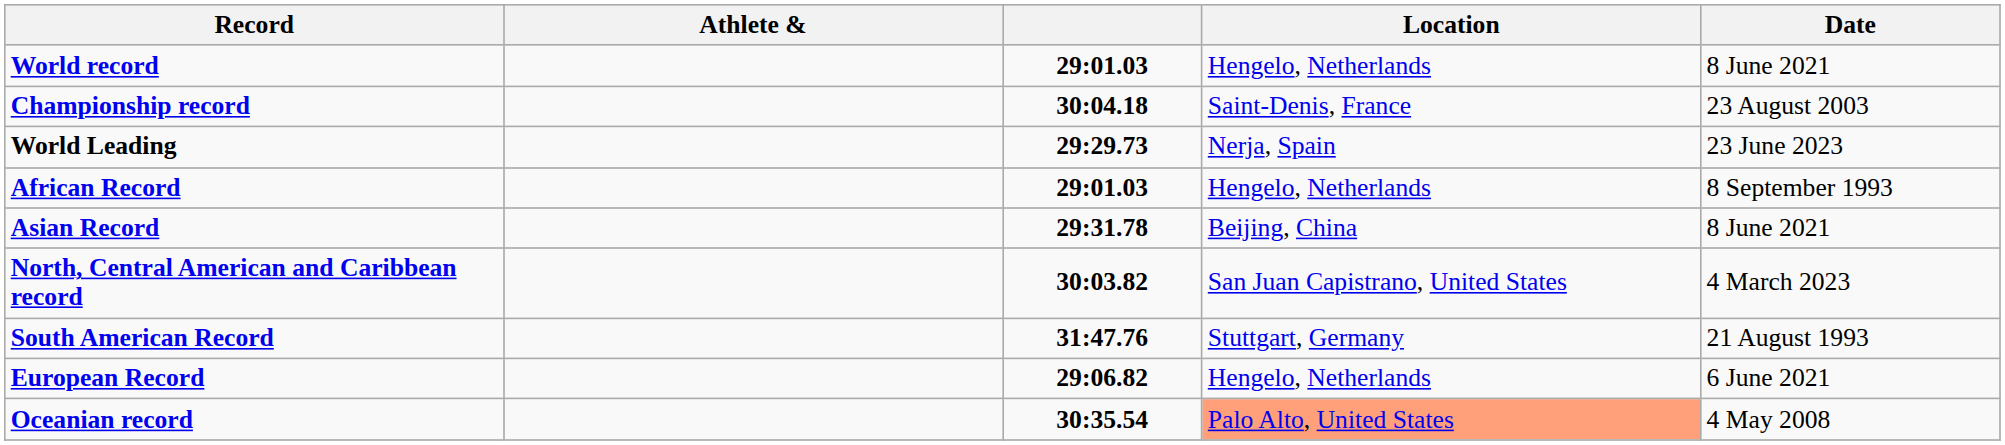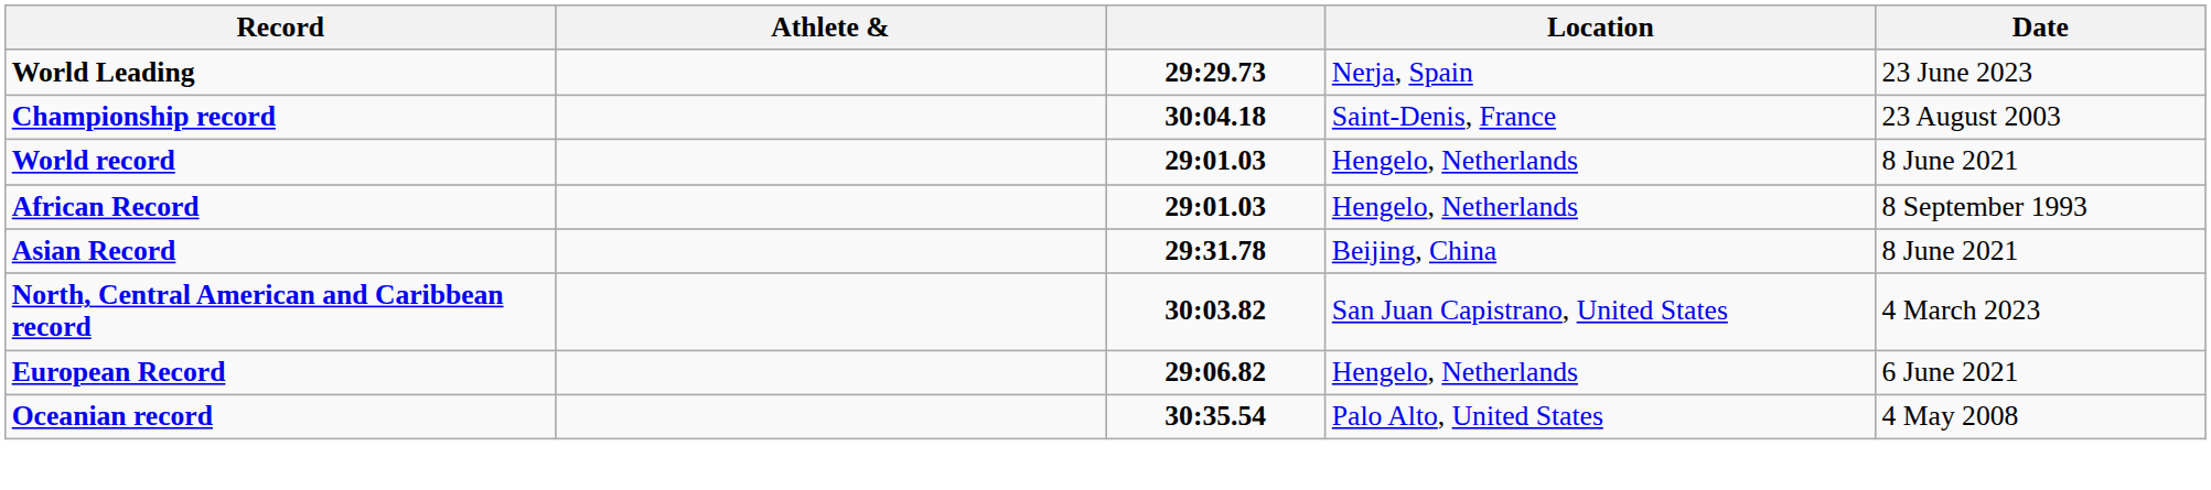rows swapped: World record <-> World Leading
- row: South American Record | 31:47.76 | Stuttgart, Germany | 21 August 1993
Oceanian record | Location: lightsalmon background -> no background
